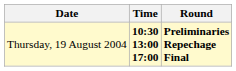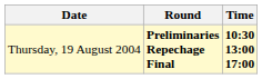columns swapped: Time <-> Round
